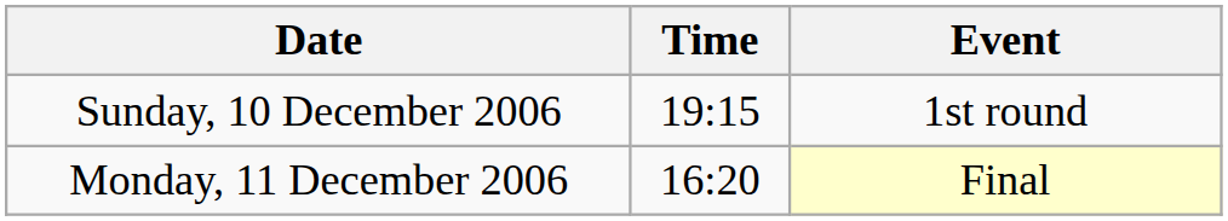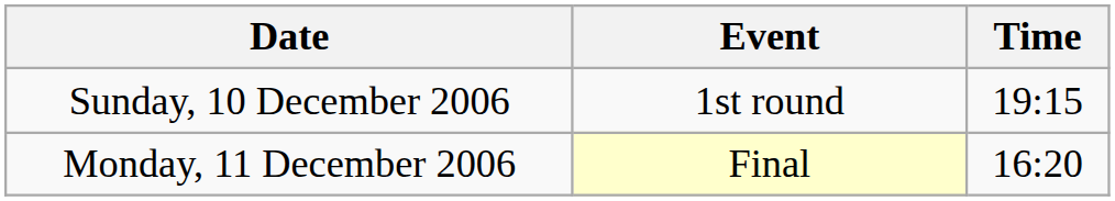columns swapped: Time <-> Event
